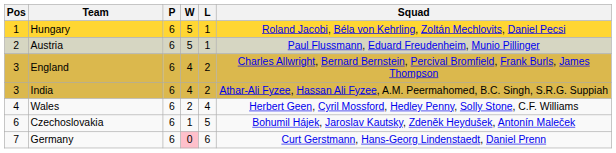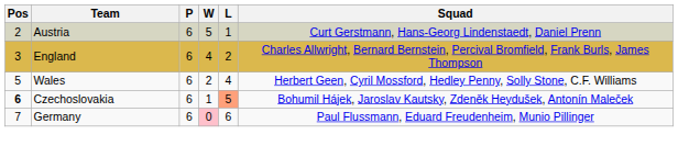- row: 1 | Hungary | 6 | 5 | 1 | Roland Jacobi, Béla von Kehrling, Zoltán Mechlovits, Daniel Pecsi
Austria | Squad: Paul Flussmann, Eduard Freudenheim, Munio Pillinger -> Curt Gerstmann, Hans-Georg Lindenstaedt, Daniel Prenn
- row: 3 | India | 6 | 4 | 2 | Athar-Ali Fyzee, Hassan Ali Fyzee, A.M. Peermahomed, B.C. Singh, S.R.G. Suppiah
Wales | Pos: 4 -> 5
Czechoslovakia | Pos: normal -> bold
Czechoslovakia | L: no background -> lightsalmon background
Germany | Squad: Curt Gerstmann, Hans-Georg Lindenstaedt, Daniel Prenn -> Paul Flussmann, Eduard Freudenheim, Munio Pillinger
